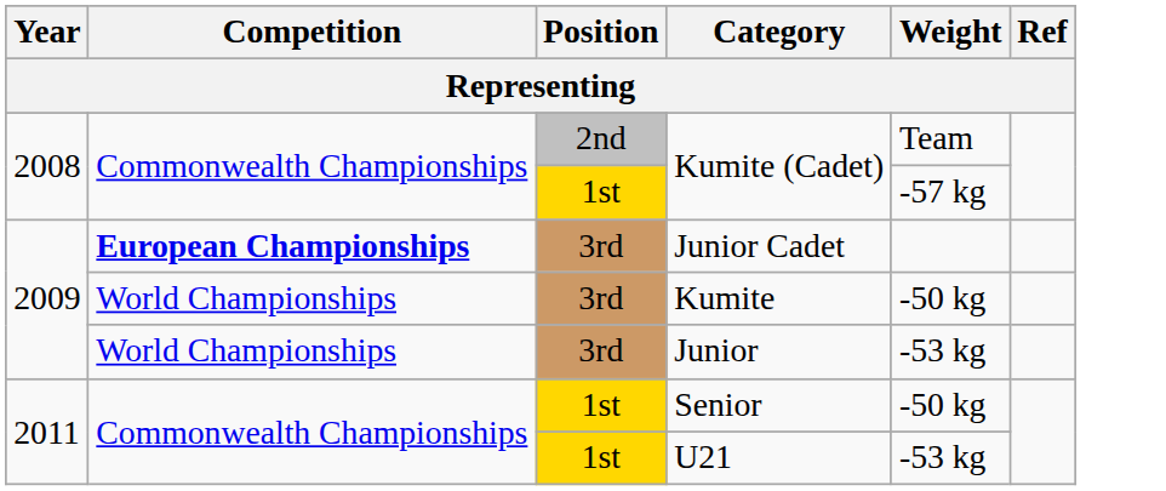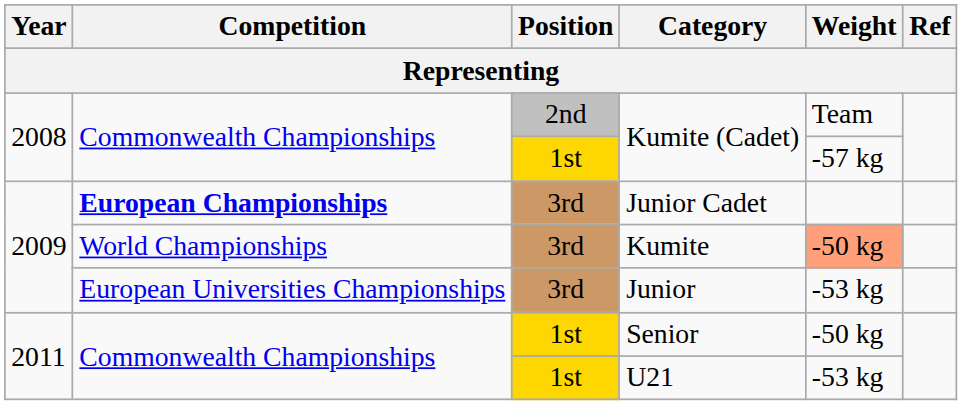Kumite | Weight: no background -> lightsalmon background
Junior | Competition: World Championships -> European Universities Championships
